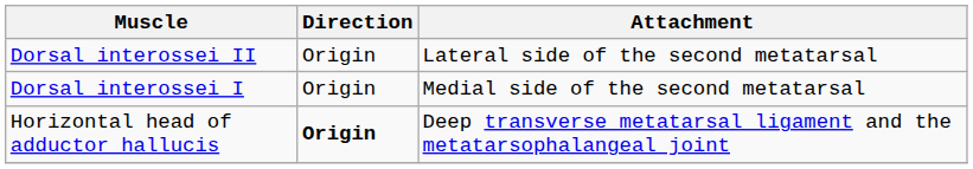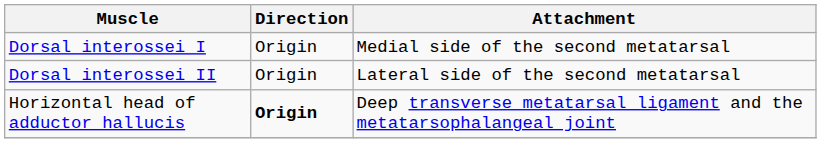rows swapped: Dorsal interossei I <-> Dorsal interossei II
